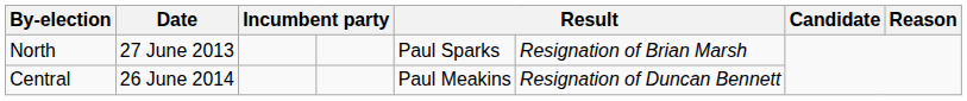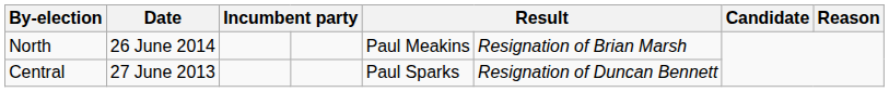North | Date: 27 June 2013 -> 26 June 2014
North | column 5: Paul Sparks -> Paul Meakins
Central | Date: 26 June 2014 -> 27 June 2013
Central | column 5: Paul Meakins -> Paul Sparks
